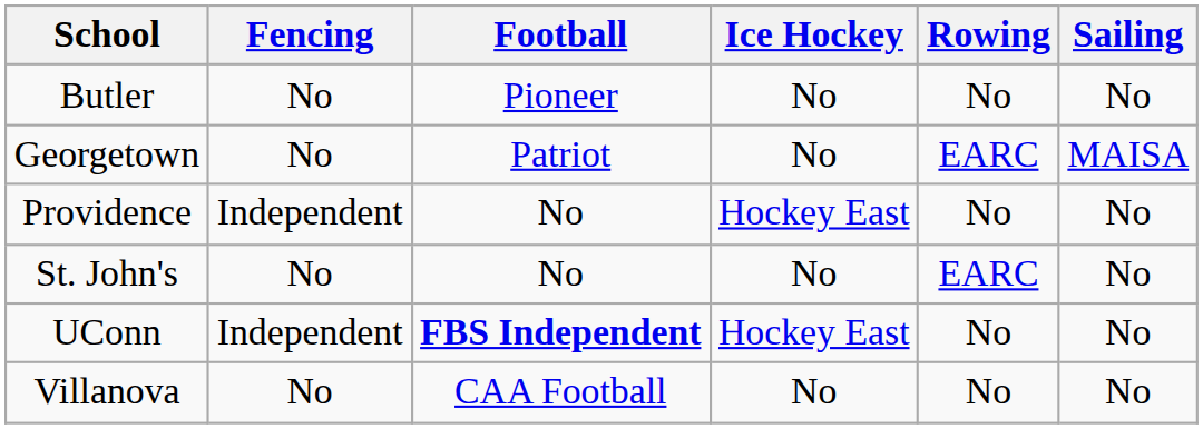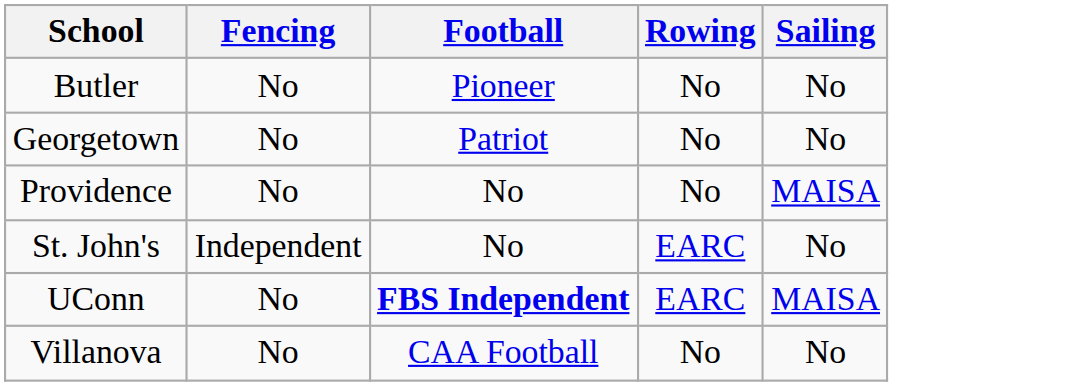- column: Ice Hockey | No | No | Hockey East | No | Hockey East | No
Georgetown | Rowing: EARC -> No
Georgetown | Sailing: MAISA -> No
Providence | Fencing: Independent -> No
Providence | Sailing: No -> MAISA
St. John's | Fencing: No -> Independent
UConn | Fencing: Independent -> No
UConn | Rowing: No -> EARC
UConn | Sailing: No -> MAISA
